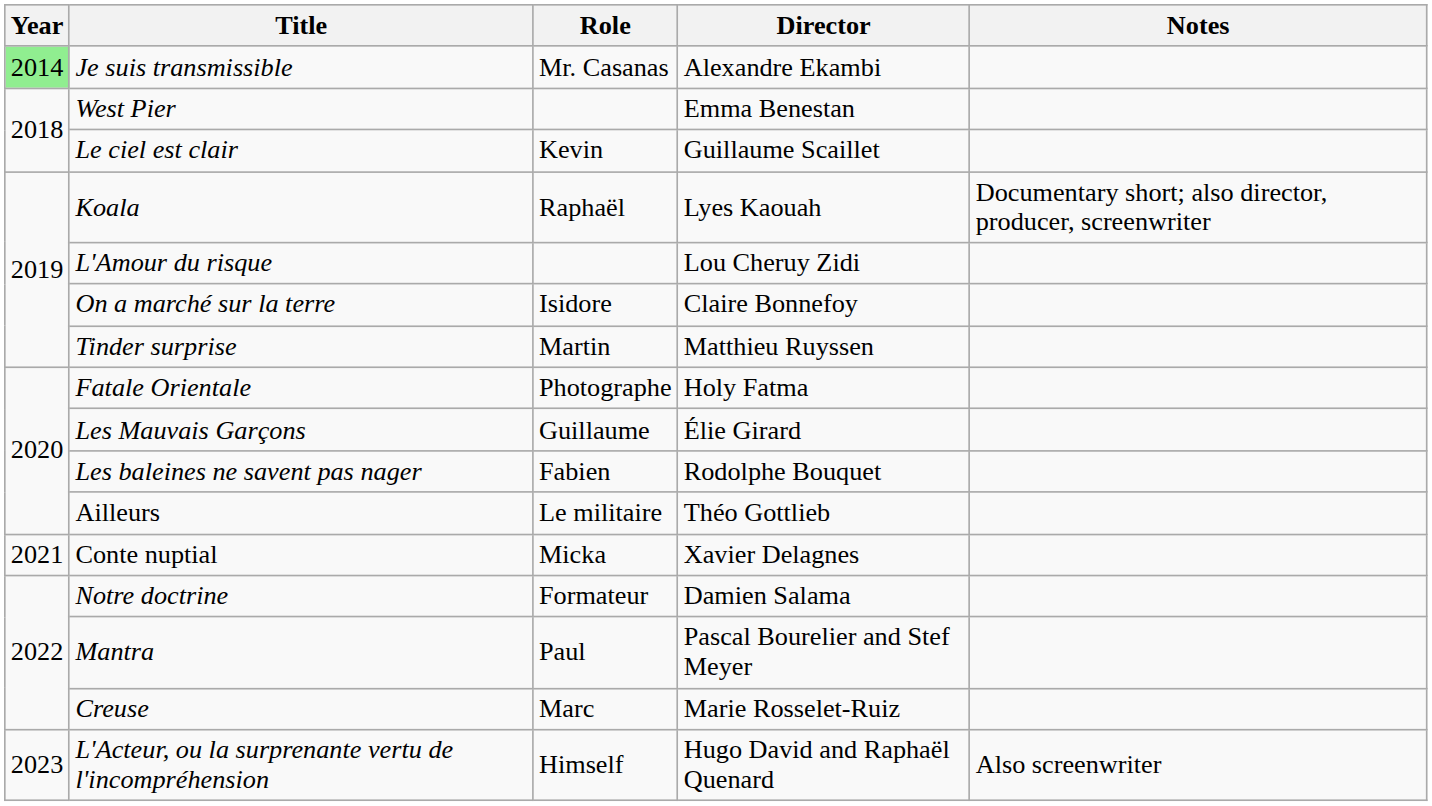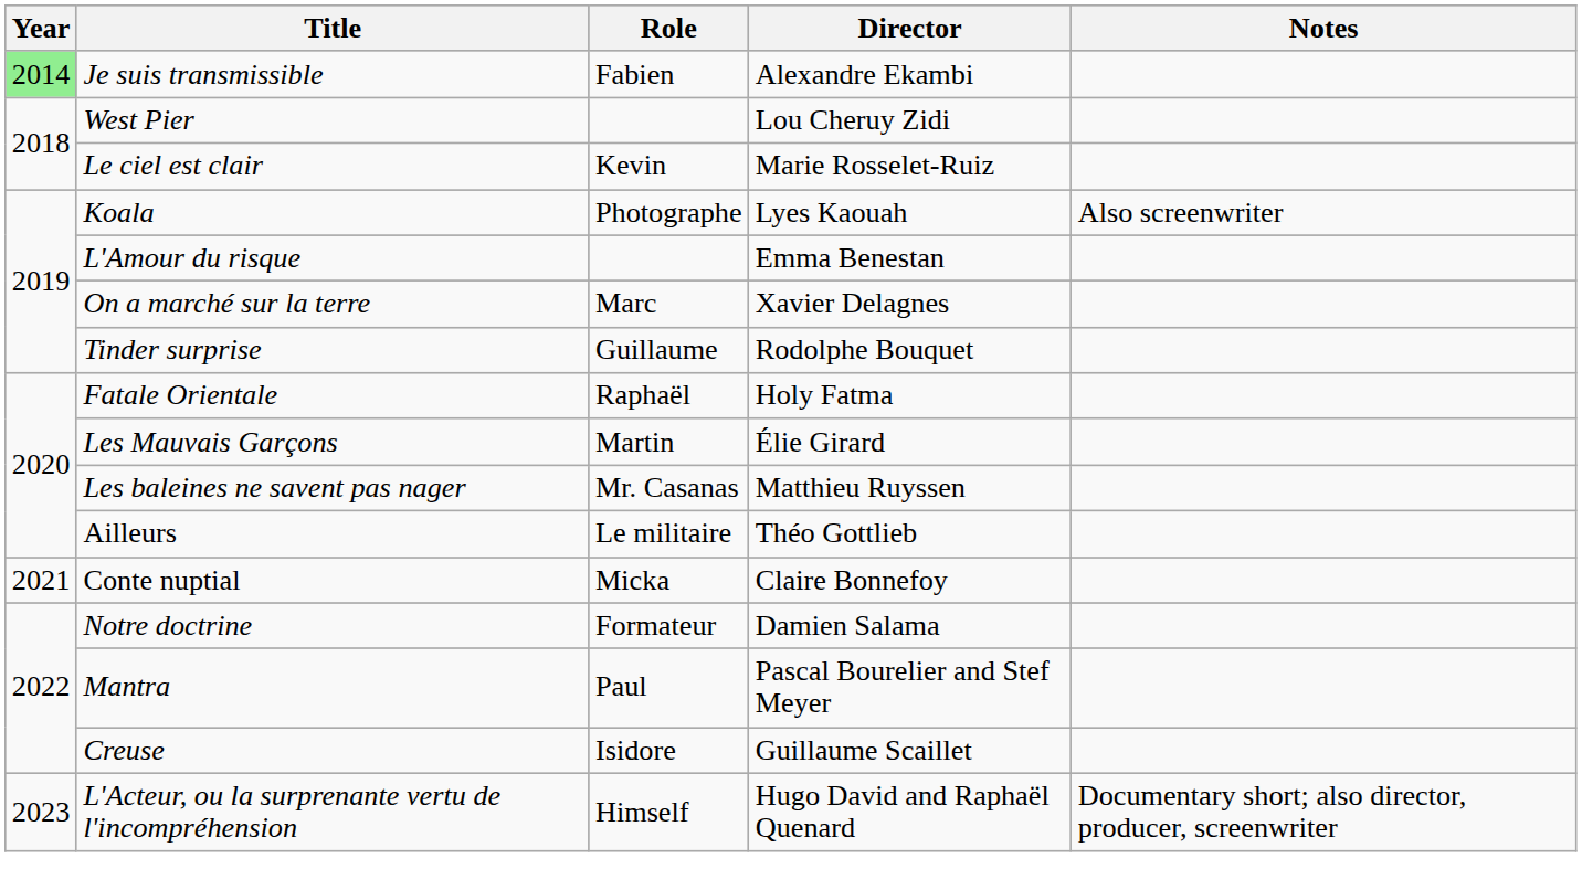Je suis transmissible | Role: Mr. Casanas -> Fabien
West Pier | Director: Emma Benestan -> Lou Cheruy Zidi
Le ciel est clair | Director: Guillaume Scaillet -> Marie Rosselet-Ruiz
Koala | Role: Raphaël -> Photographe
Koala | Notes: Documentary short; also director, producer, screenwriter -> Also screenwriter
L'Amour du risque | Director: Lou Cheruy Zidi -> Emma Benestan
On a marché sur la terre | Role: Isidore -> Marc
On a marché sur la terre | Director: Claire Bonnefoy -> Xavier Delagnes
Tinder surprise | Role: Martin -> Guillaume
Tinder surprise | Director: Matthieu Ruyssen -> Rodolphe Bouquet
Fatale Orientale | Role: Photographe -> Raphaël
Les Mauvais Garçons | Role: Guillaume -> Martin
Les baleines ne savent pas nager | Role: Fabien -> Mr. Casanas
Les baleines ne savent pas nager | Director: Rodolphe Bouquet -> Matthieu Ruyssen
Conte nuptial | Director: Xavier Delagnes -> Claire Bonnefoy
Creuse | Role: Marc -> Isidore
Creuse | Director: Marie Rosselet-Ruiz -> Guillaume Scaillet
L'Acteur, ou la surprenante vertu de l'incompréhension | Notes: Also screenwriter -> Documentary short; also director, producer, screenwriter
